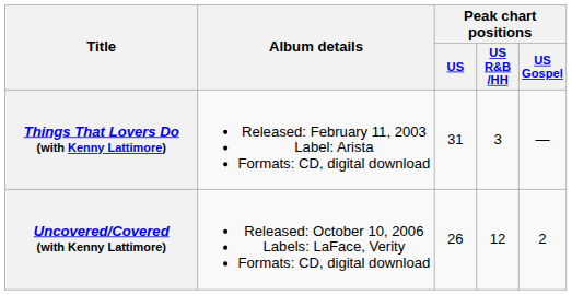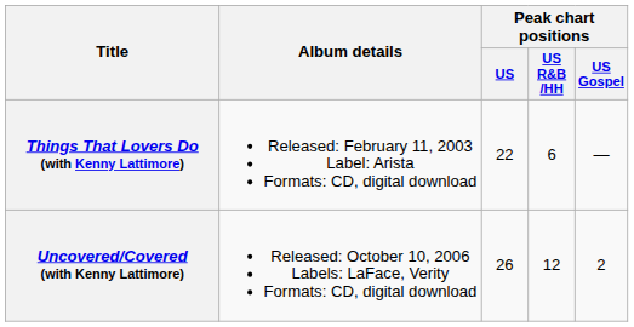Things That Lovers Do (with Kenny Lattimore) | Peak chart positions / US: 31 -> 22
Things That Lovers Do (with Kenny Lattimore) | Peak chart positions / US R&B /HH: 3 -> 6
